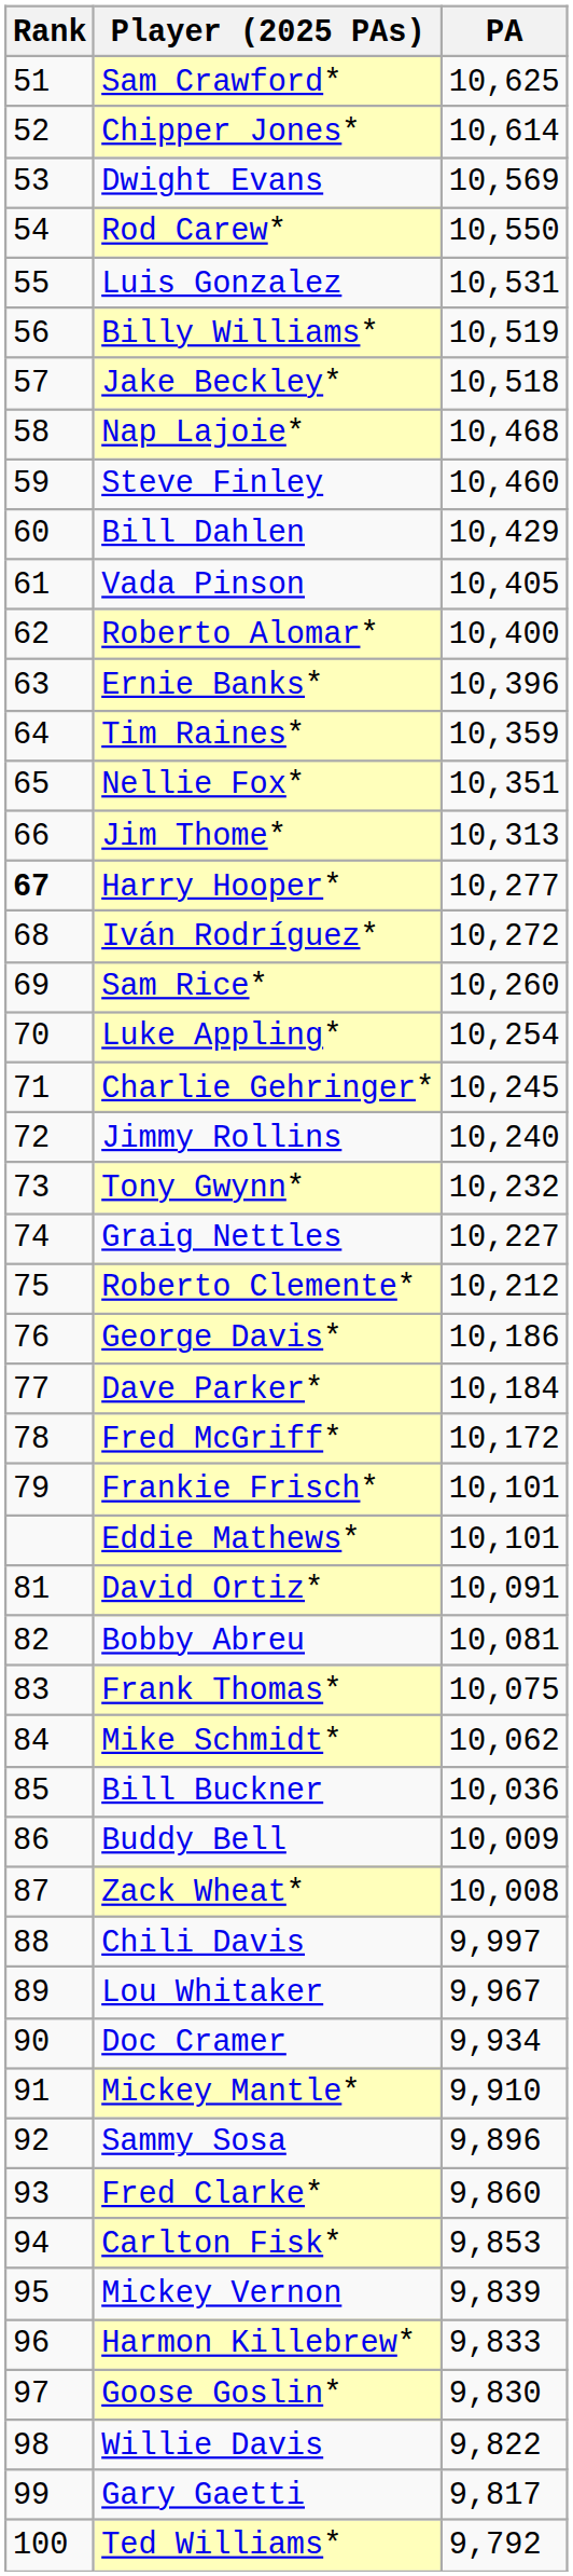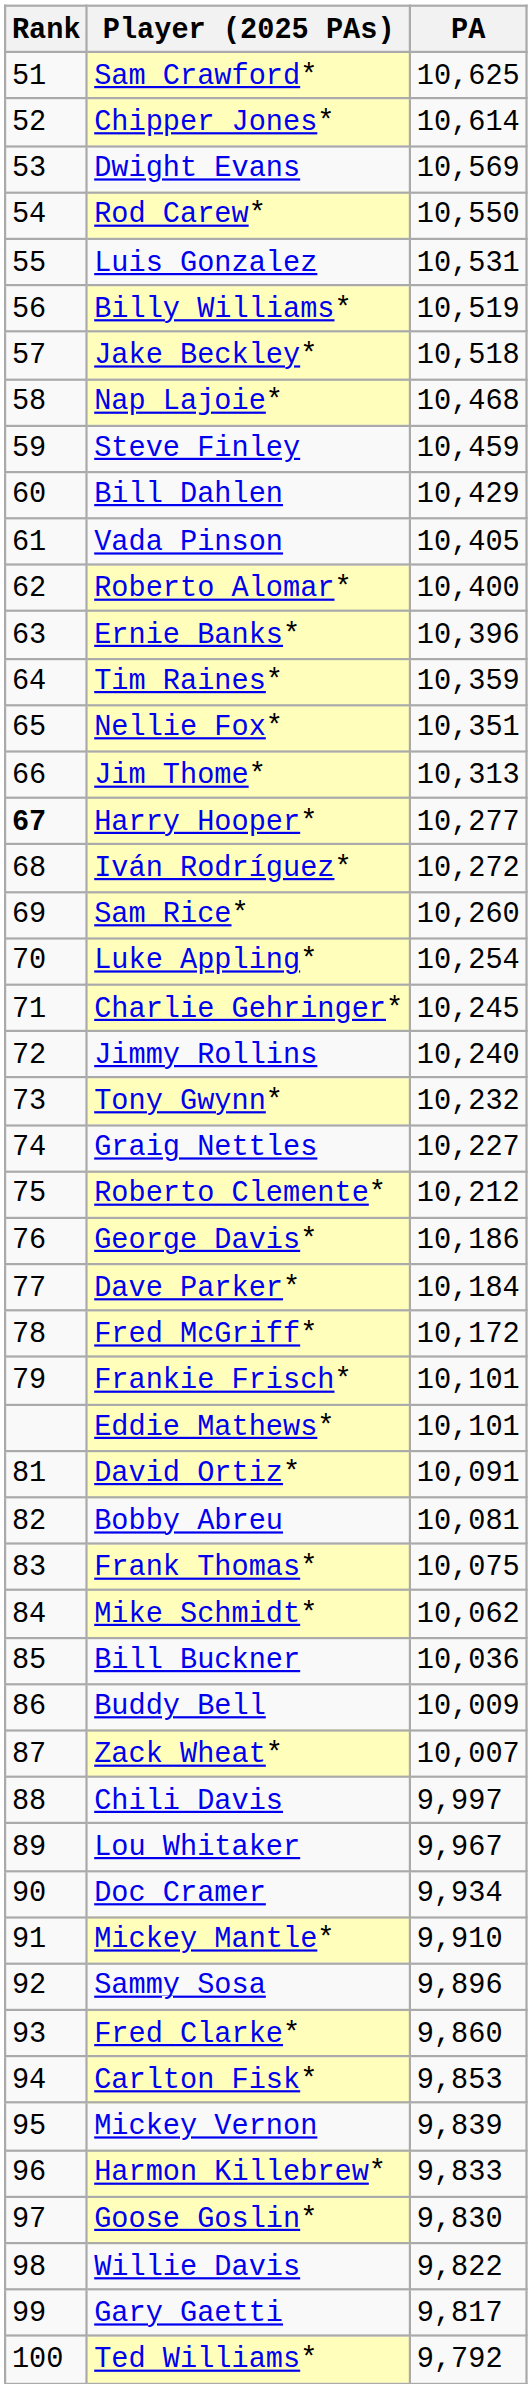Steve Finley | PA: 10,460 -> 10,459
Zack Wheat* | PA: 10,008 -> 10,007
